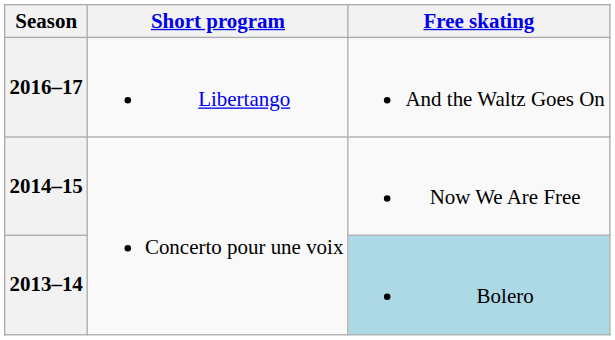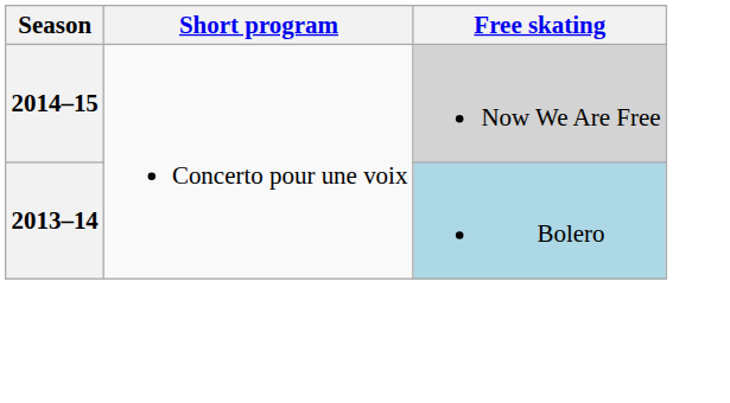- row: 2016–17 | Libertango | And the Waltz Goes On
2014–15 | Free skating: no background -> lightgrey background
